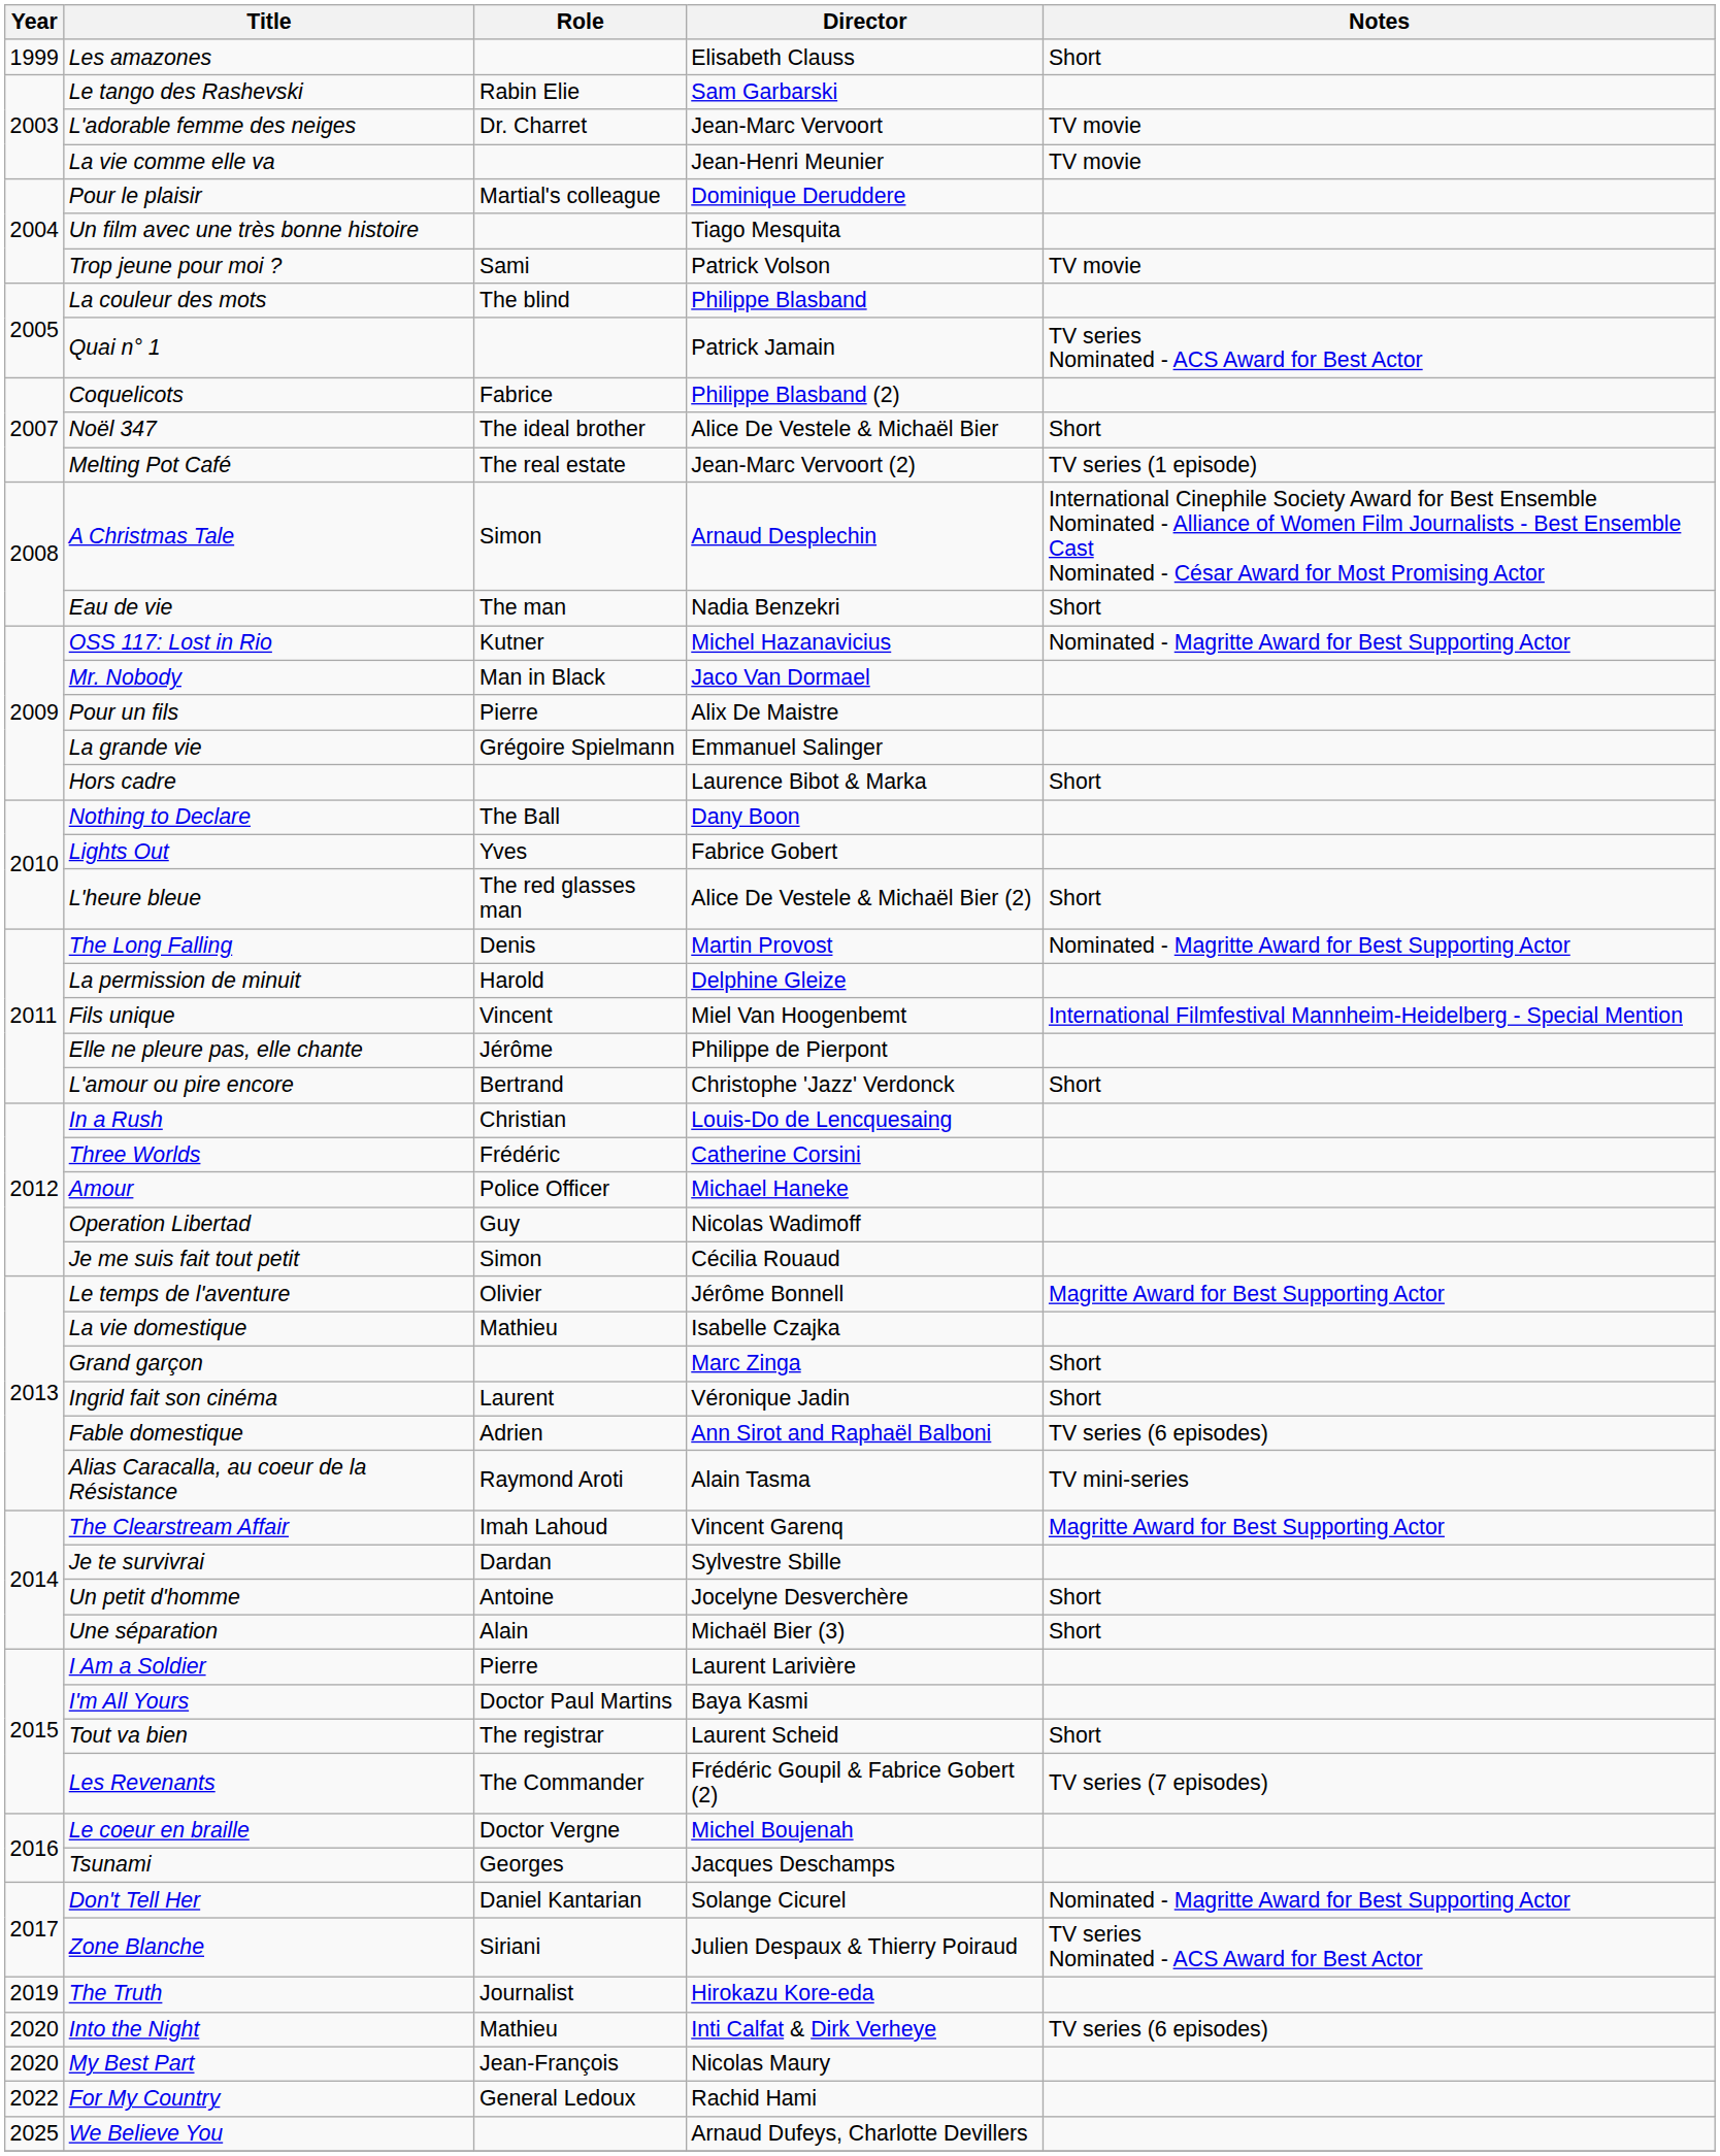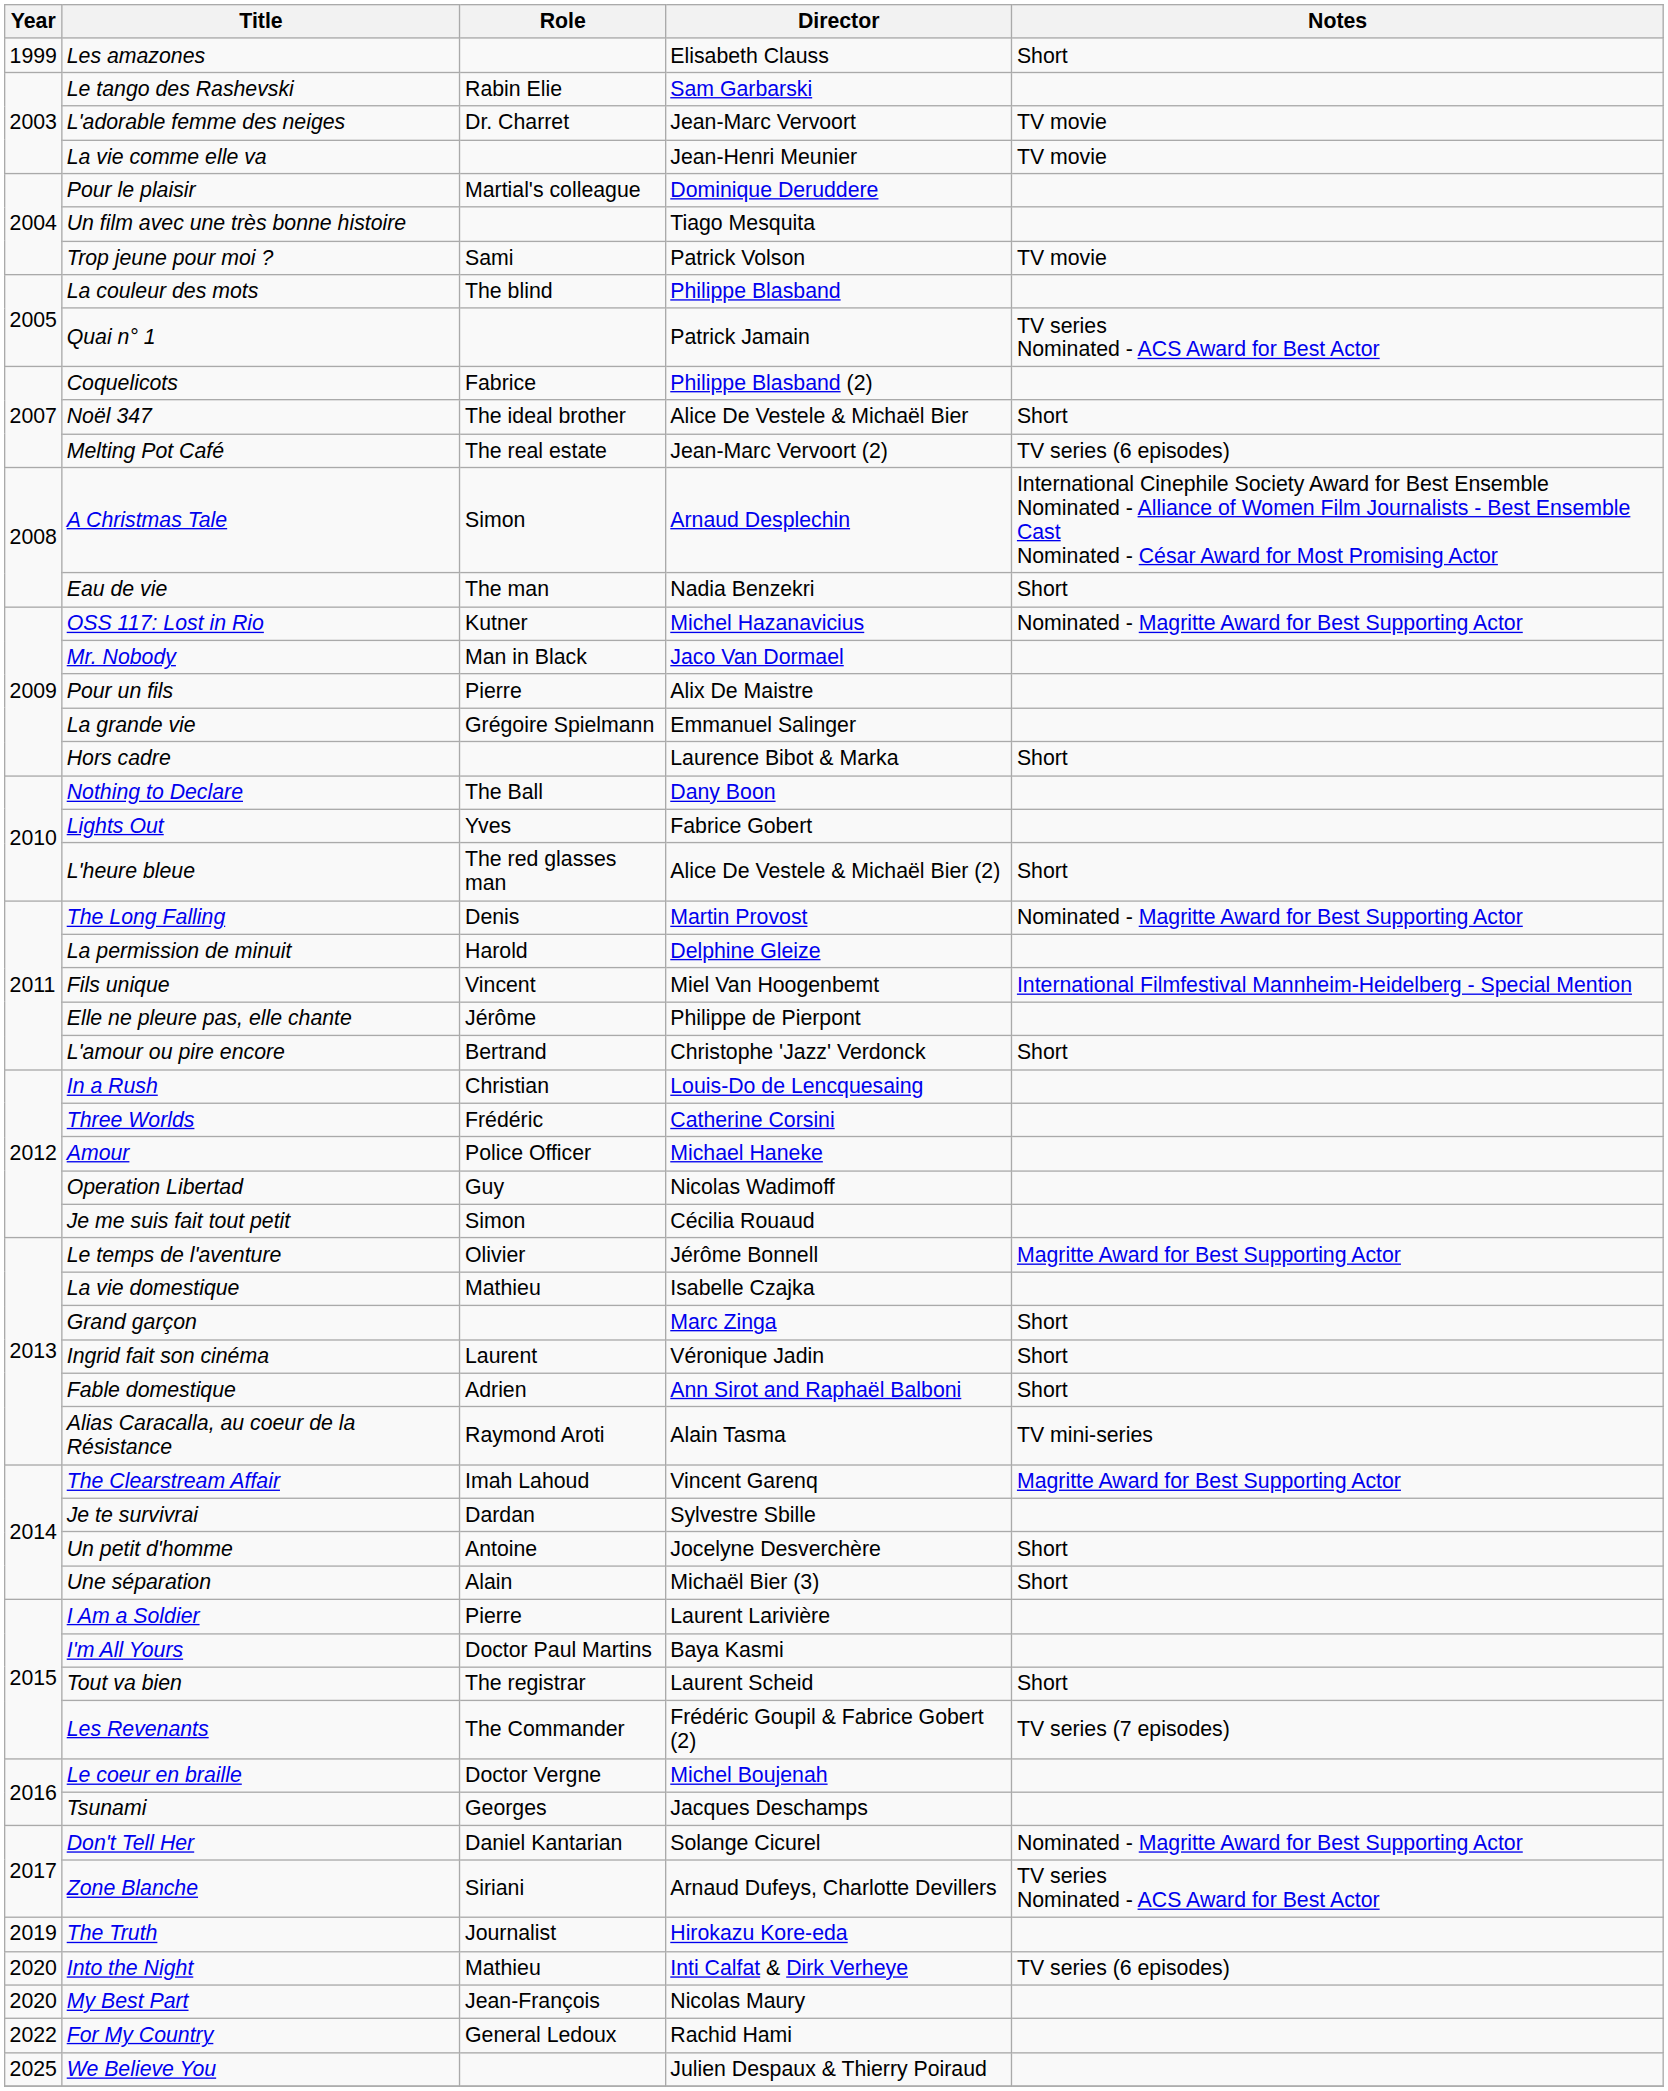Melting Pot Café | Notes: TV series (1 episode) -> TV series (6 episodes)
Fable domestique | Notes: TV series (6 episodes) -> Short
Zone Blanche | Director: Julien Despaux & Thierry Poiraud -> Arnaud Dufeys, Charlotte Devillers
We Believe You | Director: Arnaud Dufeys, Charlotte Devillers -> Julien Despaux & Thierry Poiraud
